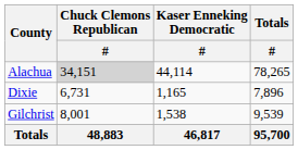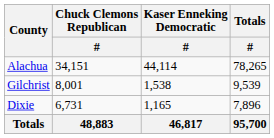Alachua | Chuck Clemons Republican / #: lightgrey background -> no background
rows swapped: Dixie <-> Gilchrist
